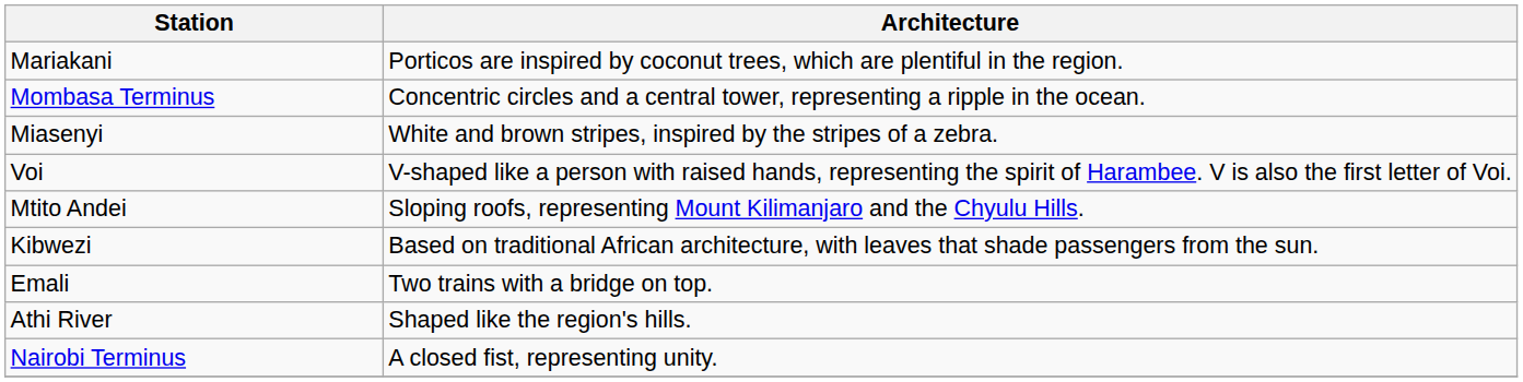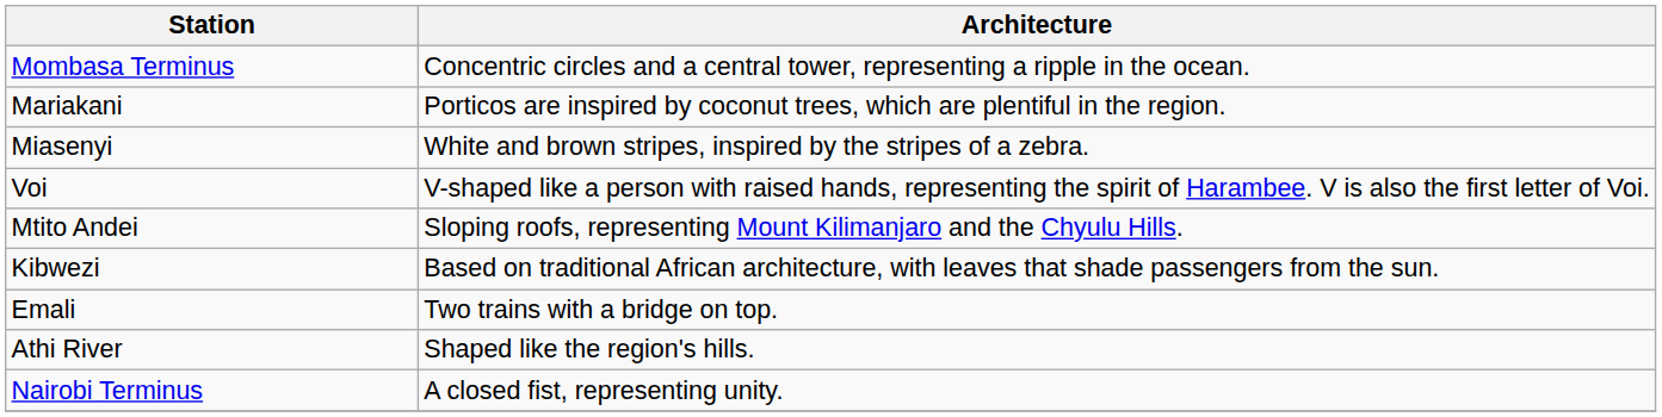rows swapped: Mombasa Terminus <-> Mariakani
